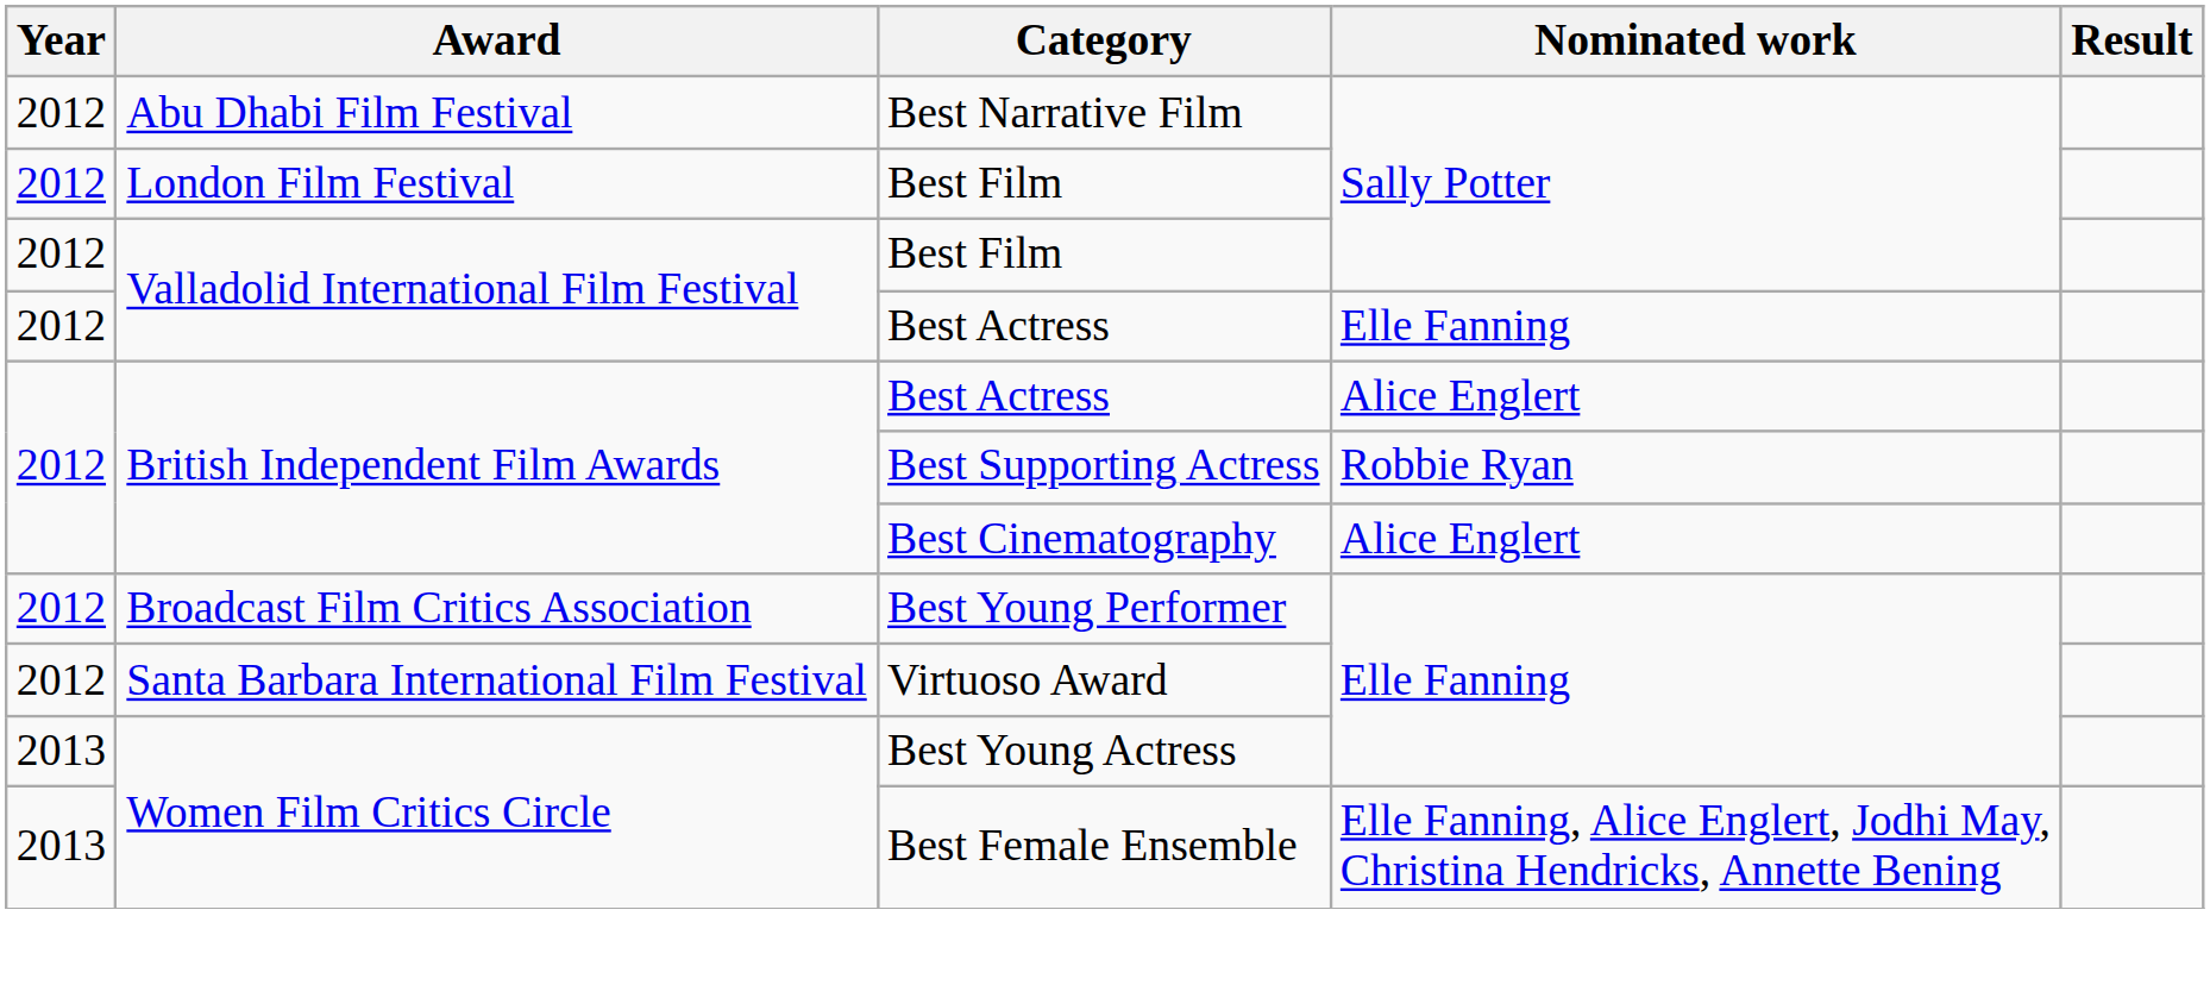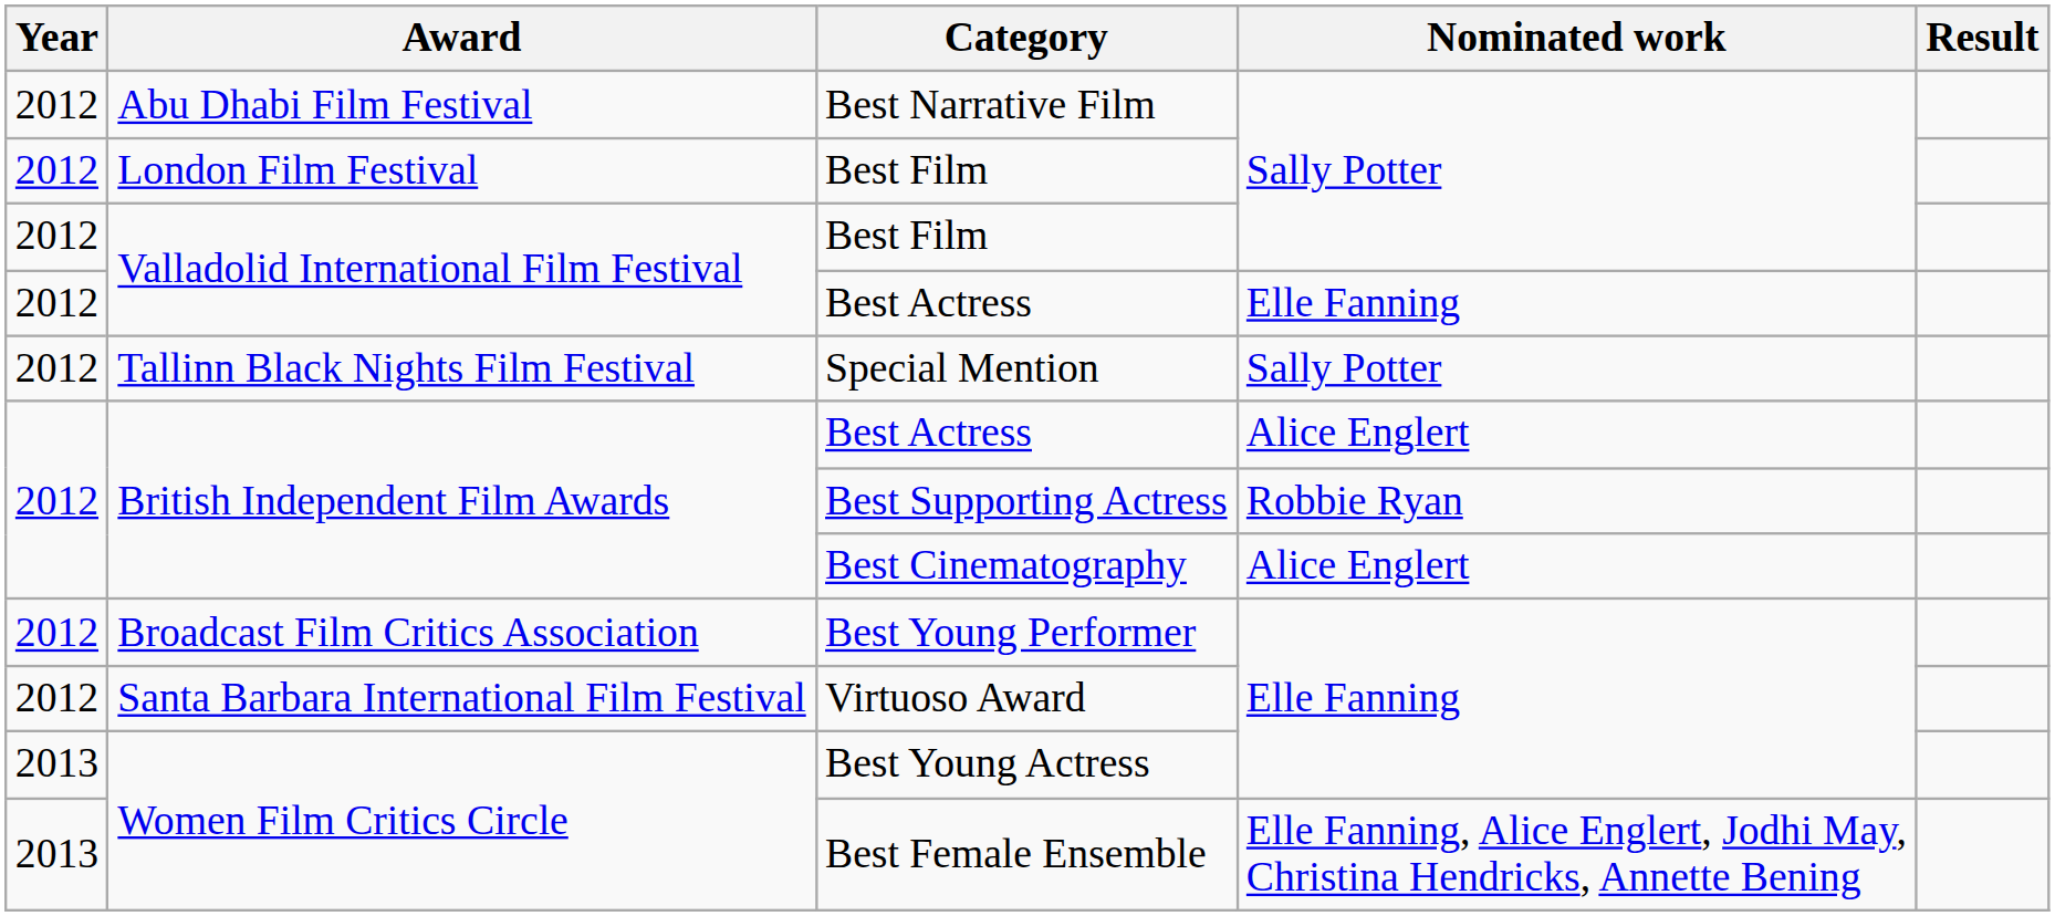+ row: 2012 | Tallinn Black Nights Film Festival | Special Mention | Sally Potter
